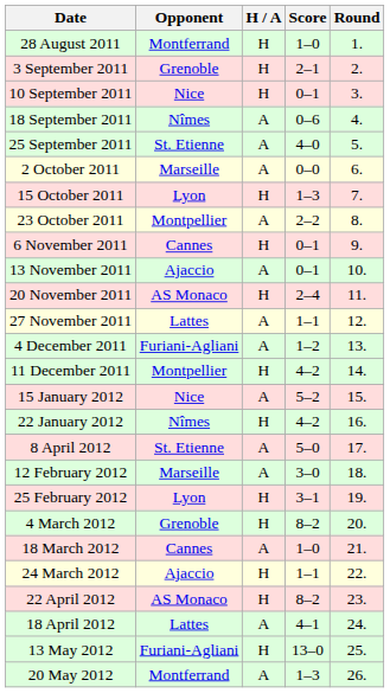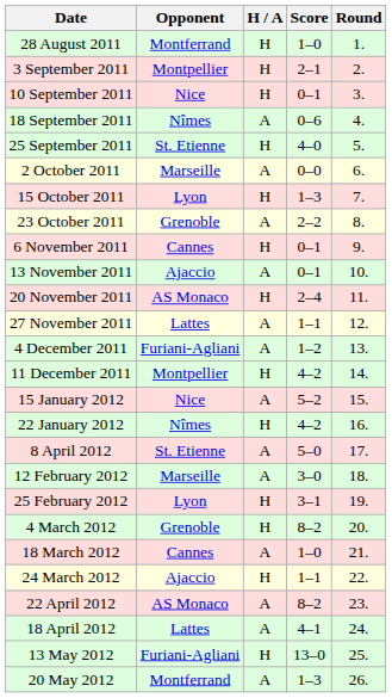3 September 2011 | Opponent: Grenoble -> Montpellier
25 September 2011 | H / A: A -> H
23 October 2011 | Opponent: Montpellier -> Grenoble
22 April 2012 | H / A: H -> A
